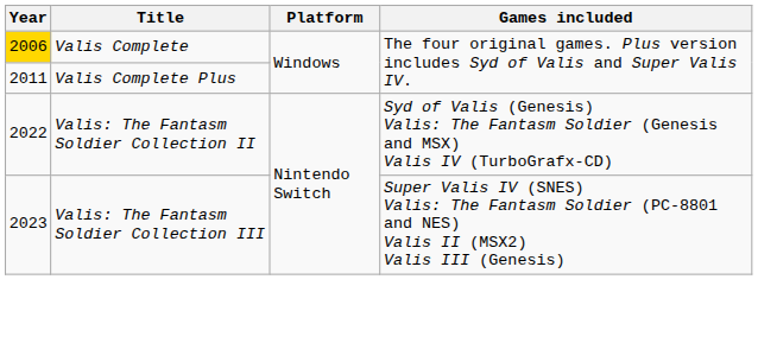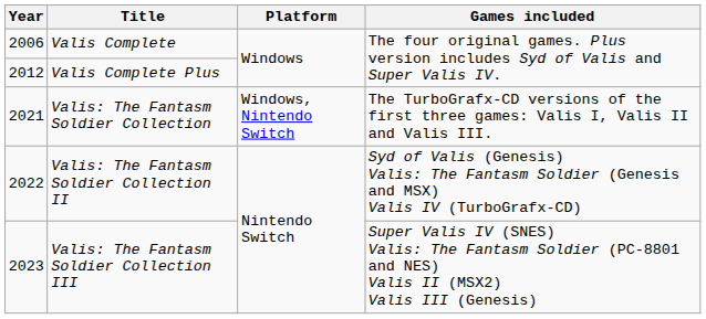Valis Complete | Year: gold background -> no background
Valis Complete Plus | Year: 2011 -> 2012
+ row: 2021 | Valis: The Fantasm Soldier Collection | Windows, Nintendo Switch | The TurboGrafx-CD versions of the first three games: Valis I, Valis II and Valis III.
